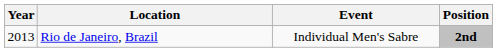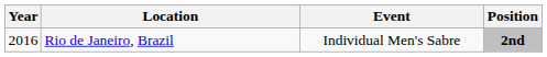Rio de Janeiro, Brazil | Year: 2013 -> 2016
